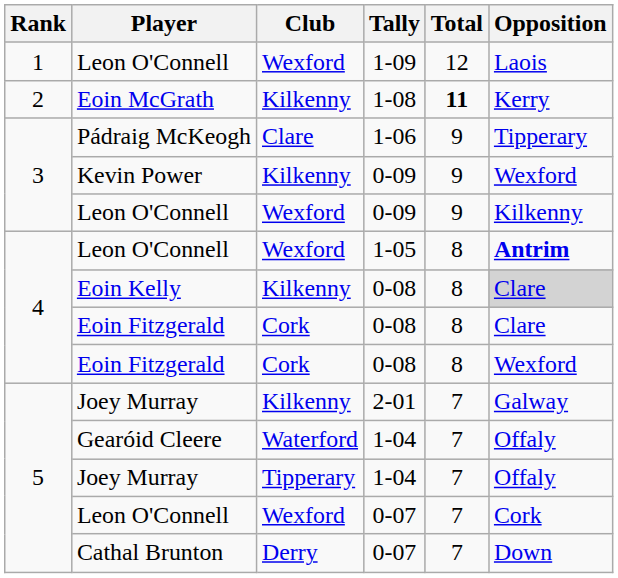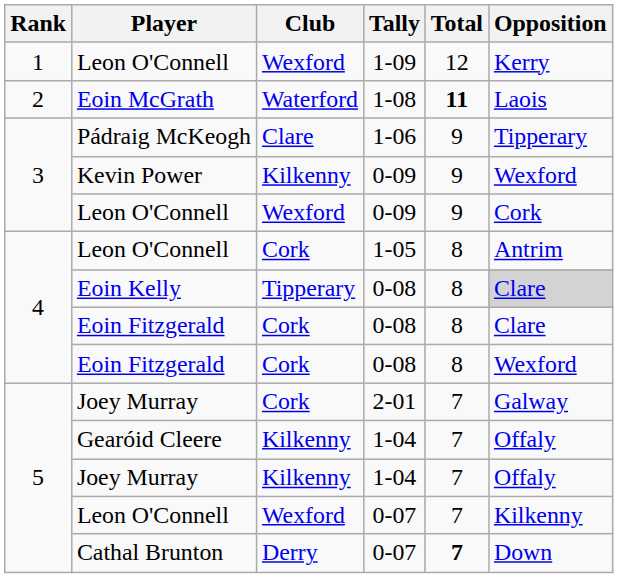Leon O'Connell / 1-09 | Opposition: Laois -> Kerry
Eoin McGrath | Club: Kilkenny -> Waterford
Eoin McGrath | Opposition: Kerry -> Laois
Leon O'Connell / 0-09 | Opposition: Kilkenny -> Cork
Leon O'Connell / 1-05 | Club: Wexford -> Cork
Leon O'Connell / 1-05 | Opposition: bold -> normal
Eoin Kelly | Club: Kilkenny -> Tipperary
Joey Murray / 2-01 | Club: Kilkenny -> Cork
Gearóid Cleere | Club: Waterford -> Kilkenny
Joey Murray / 1-04 | Club: Tipperary -> Kilkenny
Leon O'Connell / 0-07 | Opposition: Cork -> Kilkenny
Cathal Brunton | Total: normal -> bold
